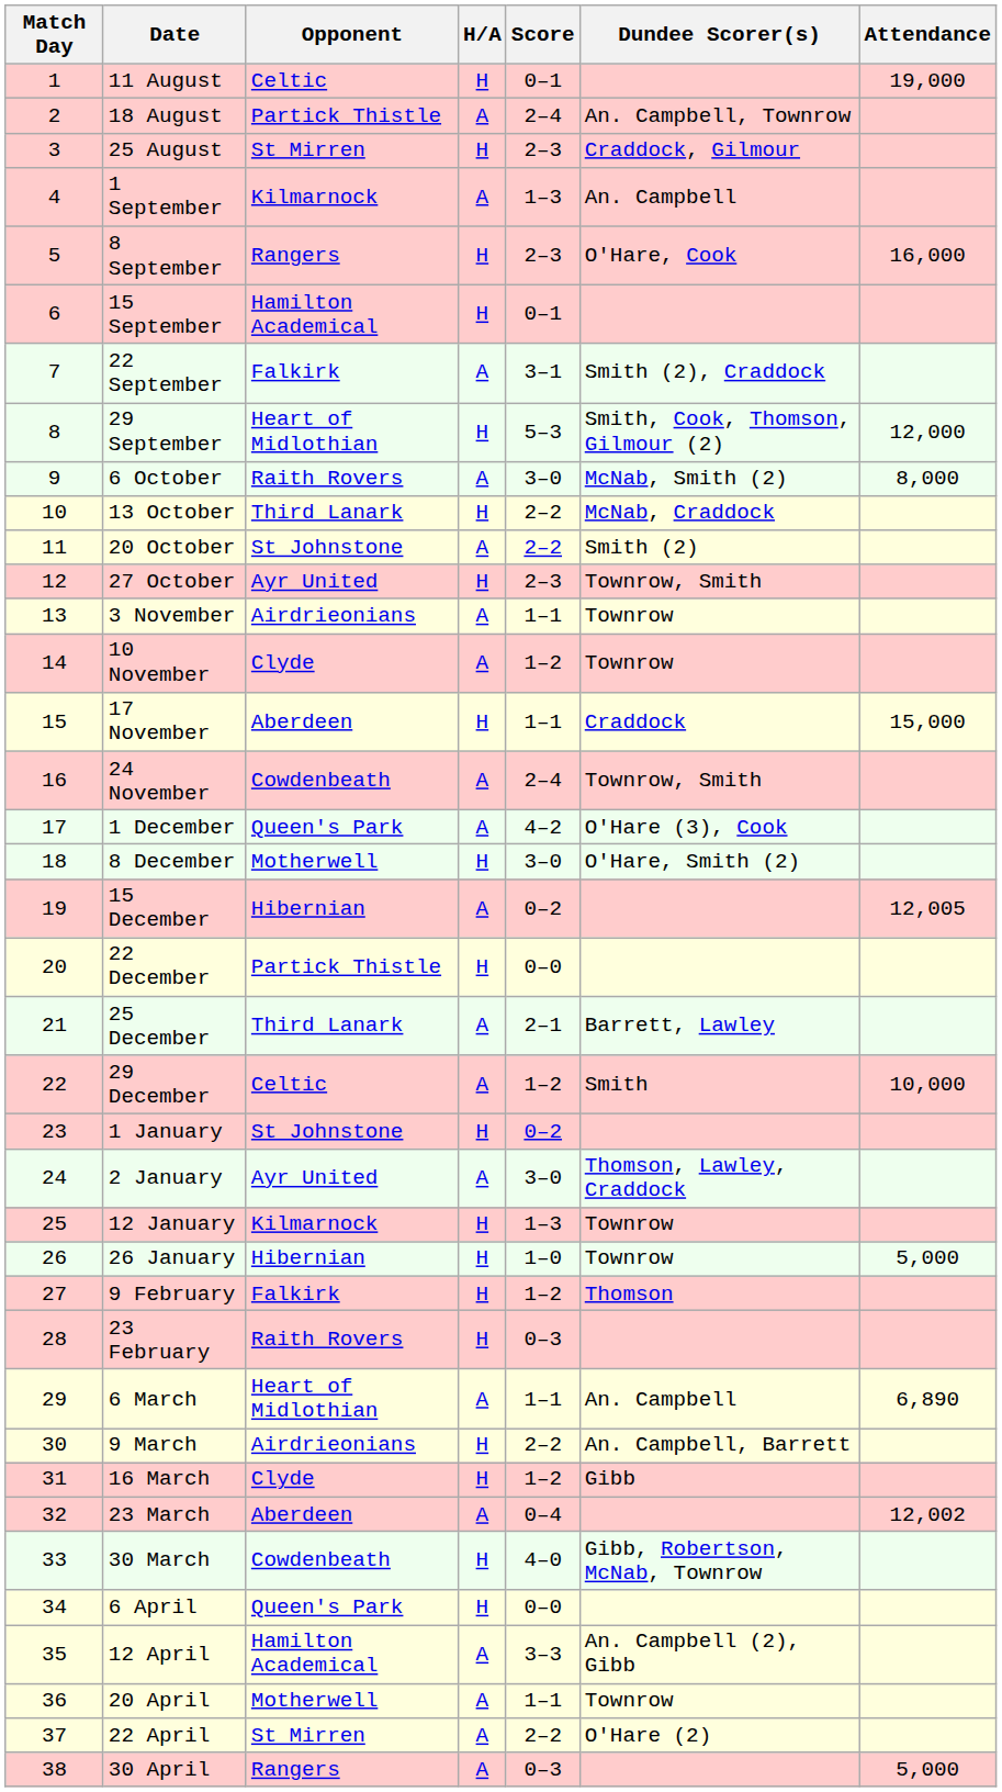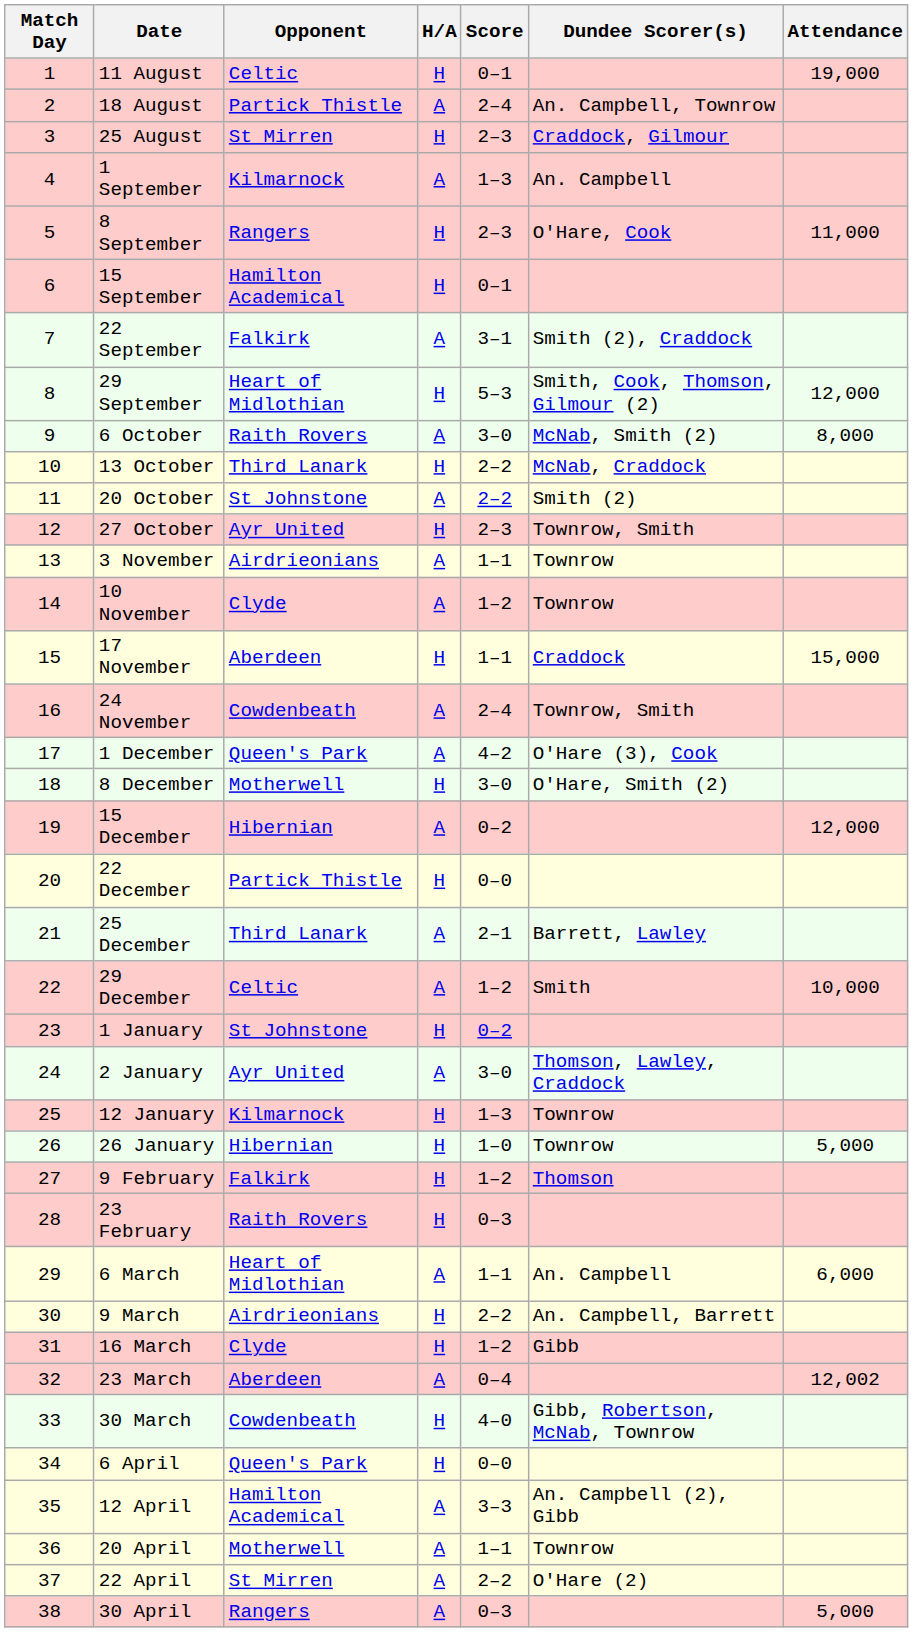8 September | Attendance: 16,000 -> 11,000
15 December | Attendance: 12,005 -> 12,000
6 March | Attendance: 6,890 -> 6,000
